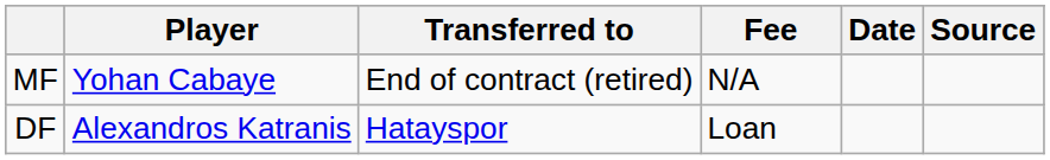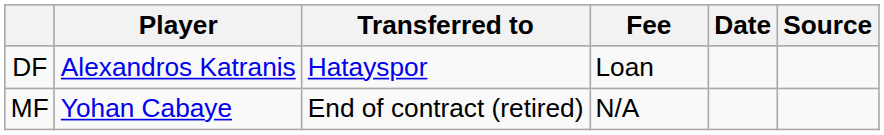rows swapped: MF <-> DF
